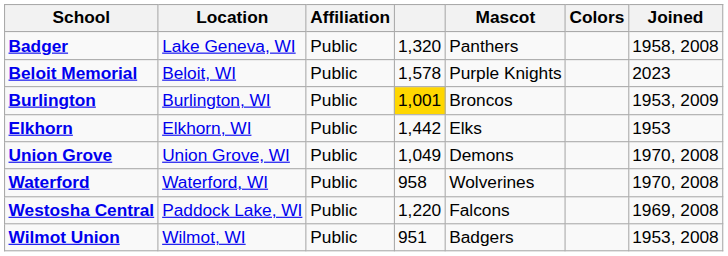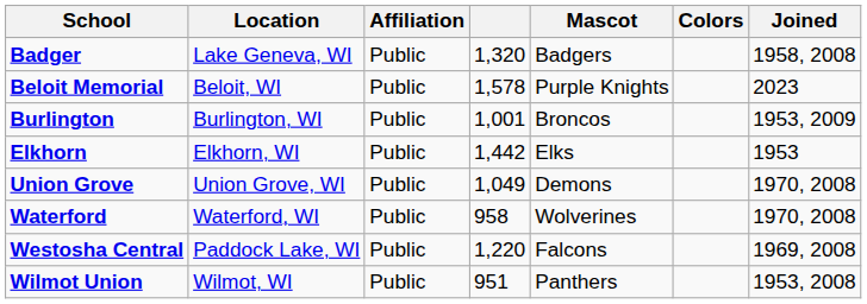Badger | Mascot: Panthers -> Badgers
Burlington | column 4: gold background -> no background
Wilmot Union | Mascot: Badgers -> Panthers
